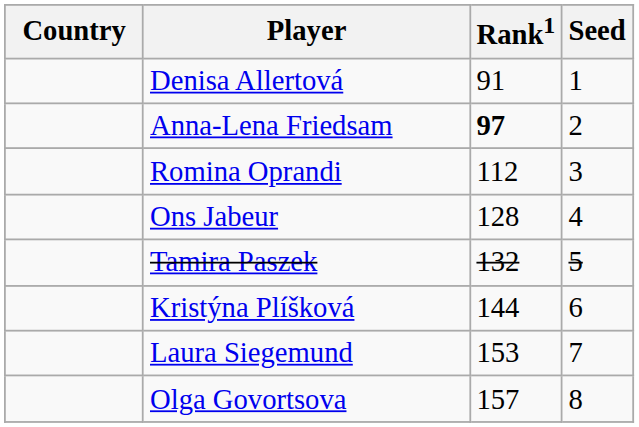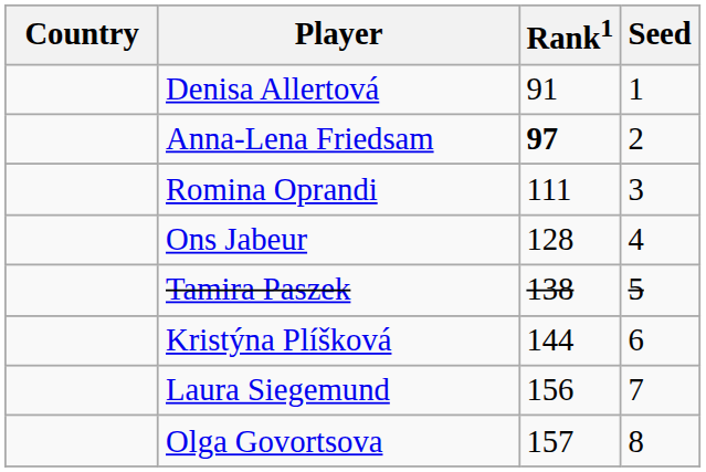Romina Oprandi | Rank1: 112 -> 111
Tamira Paszek | Rank1: 132 -> 138
Laura Siegemund | Rank1: 153 -> 156
